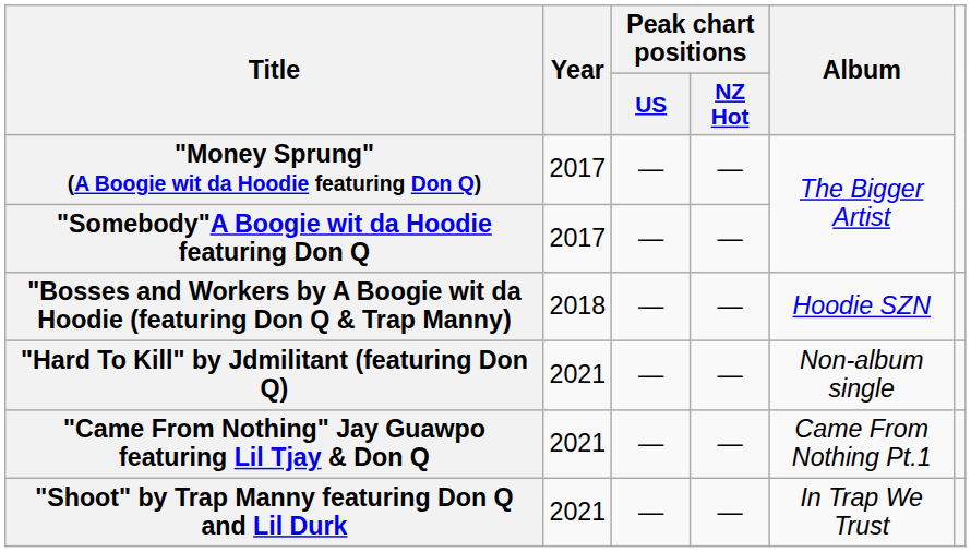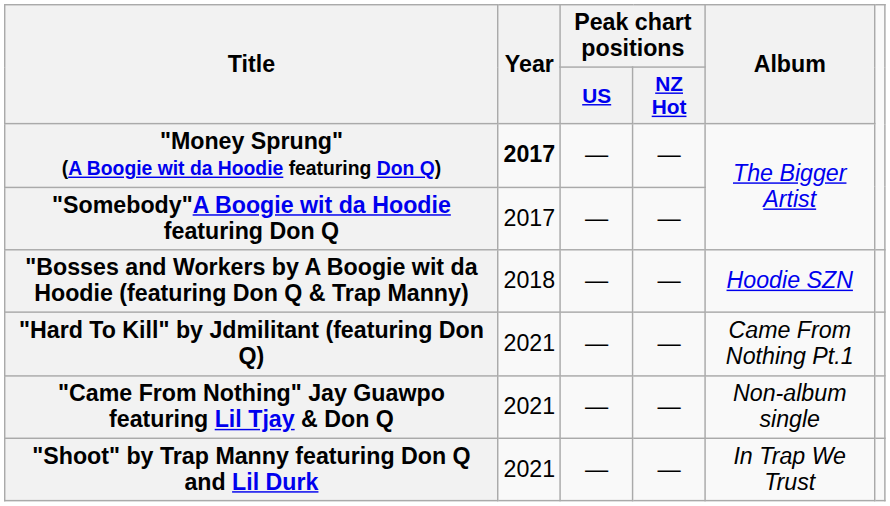"Money Sprung" (A Boogie wit da Hoodie featuring Don Q) | Year: normal -> bold
"Hard To Kill" by Jdmilitant (featuring Don Q) | Album: Non-album single -> Came From Nothing Pt.1
"Came From Nothing" Jay Guawpo featuring Lil Tjay & Don Q | Album: Came From Nothing Pt.1 -> Non-album single
